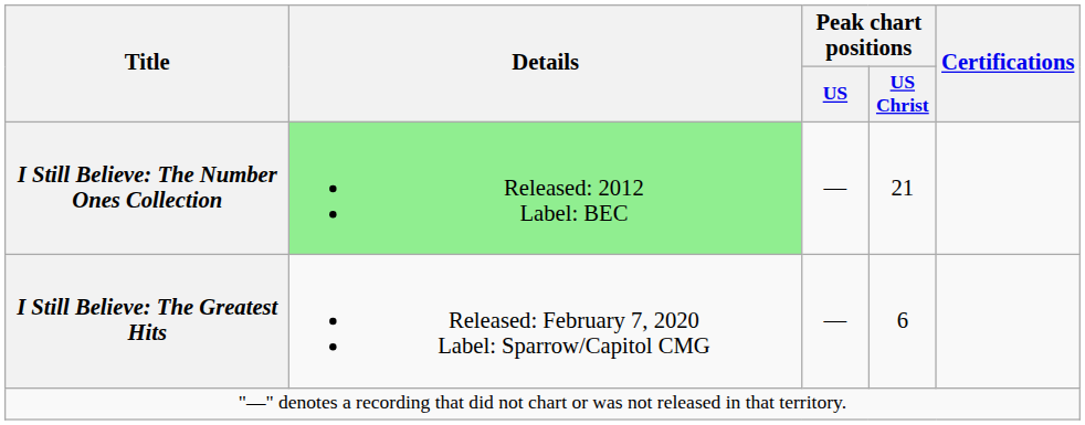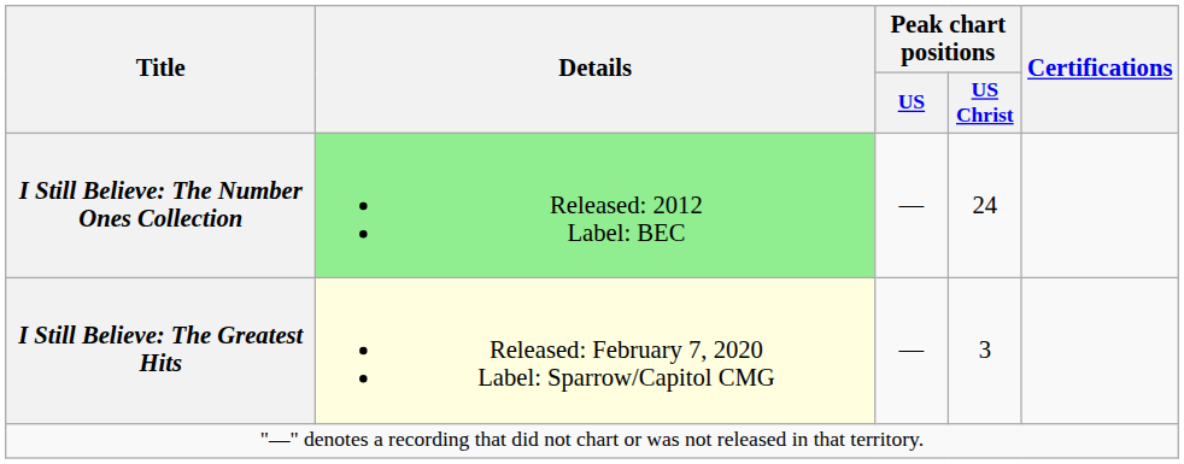I Still Believe: The Number Ones Collection | Peak chart positions / US Christ: 21 -> 24
I Still Believe: The Greatest Hits | Details: no background -> lightyellow background
I Still Believe: The Greatest Hits | Peak chart positions / US Christ: 6 -> 3
